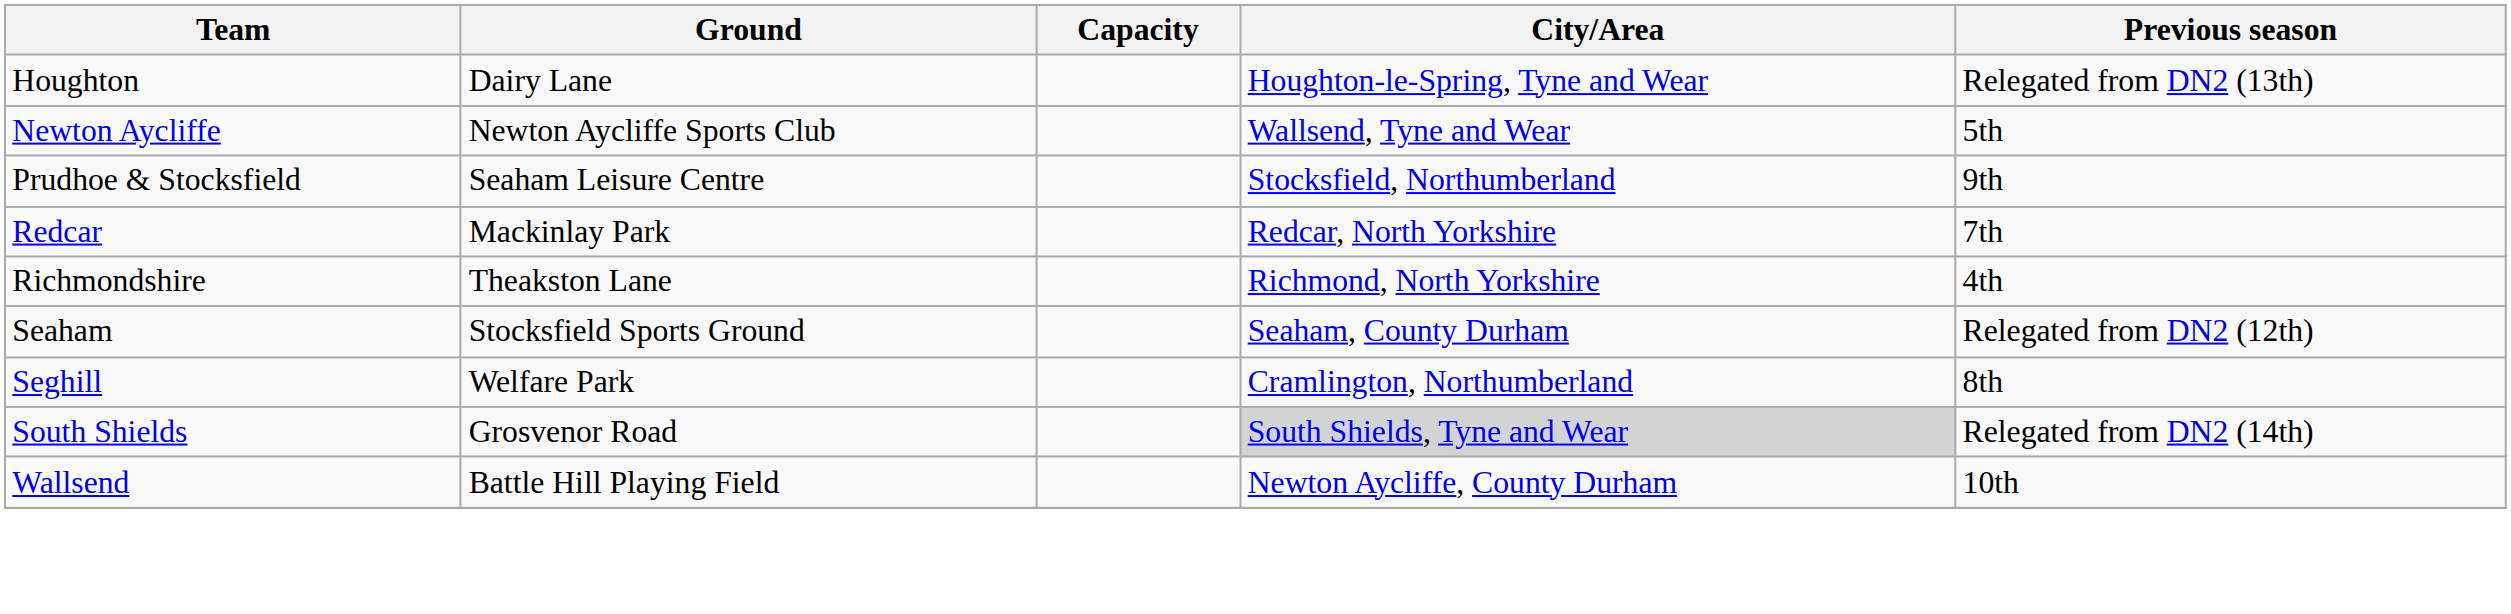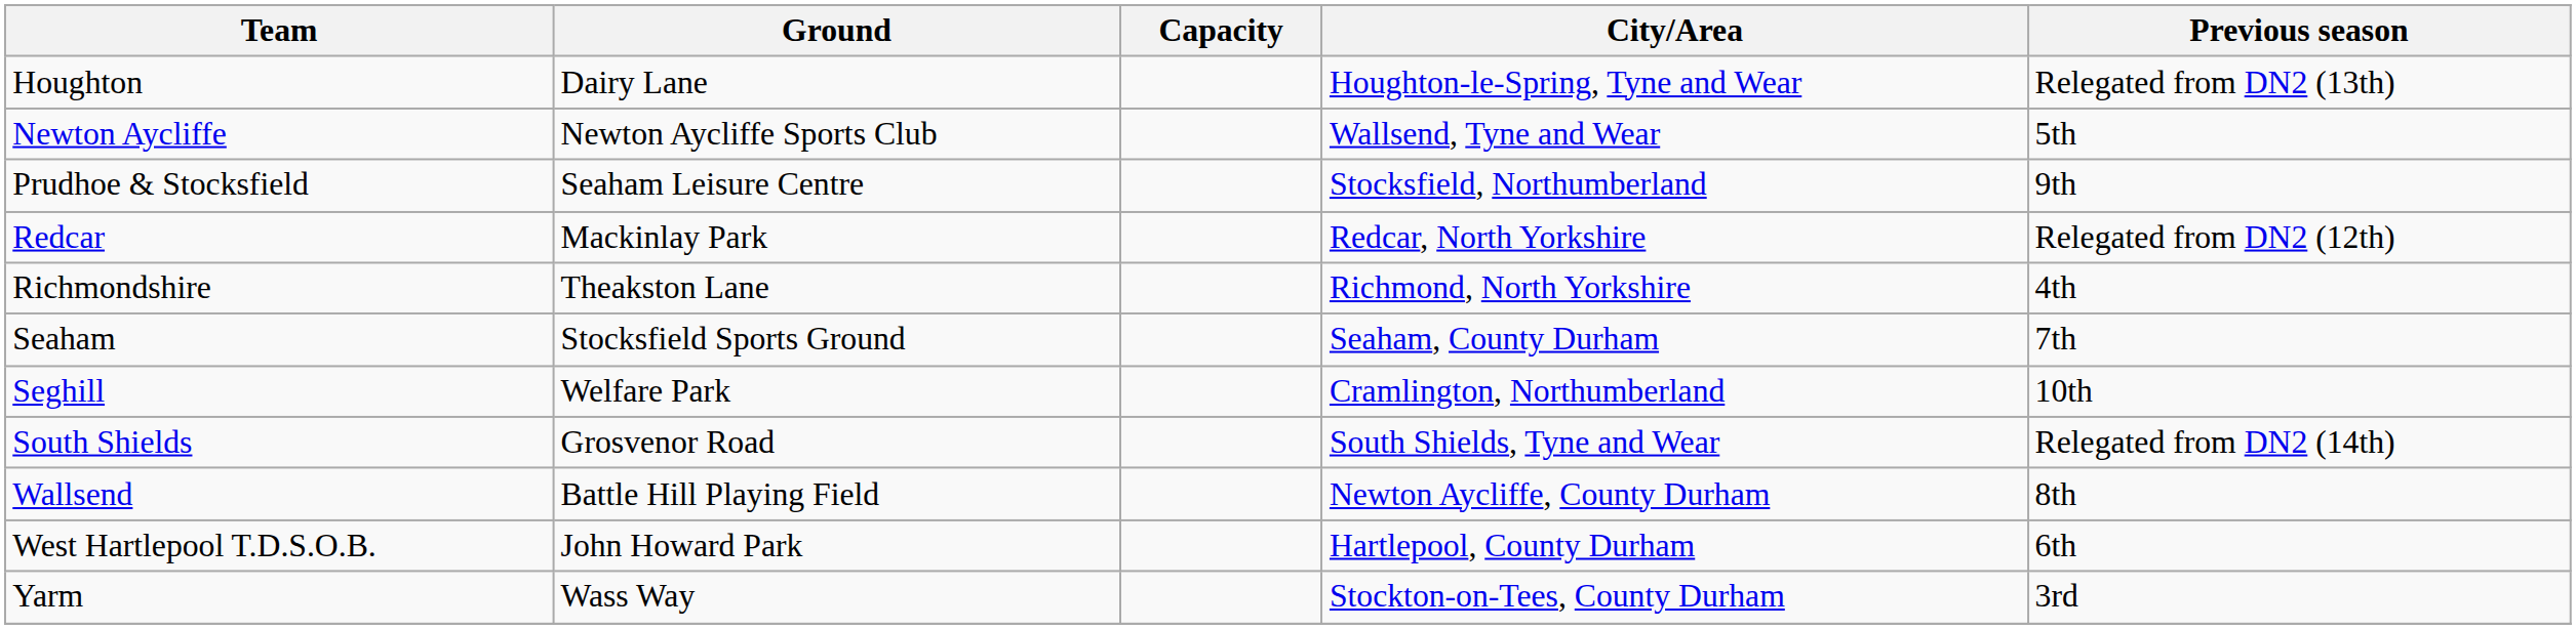Redcar | Previous season: 7th -> Relegated from DN2 (12th)
Seaham | Previous season: Relegated from DN2 (12th) -> 7th
Seghill | Previous season: 8th -> 10th
South Shields | City/Area: lightgrey background -> no background
Wallsend | Previous season: 10th -> 8th
+ row: West Hartlepool T.D.S.O.B. | John Howard Park | Hartlepool, County Durham | 6th
+ row: Yarm | Wass Way | Stockton-on-Tees, County Durham | 3rd
